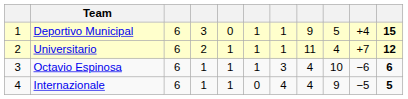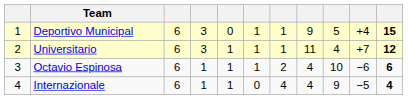Universitario | column 4: 2 -> 3
Octavio Espinosa | column 7: 3 -> 2
Internazionale | column 11: 5 -> 4
